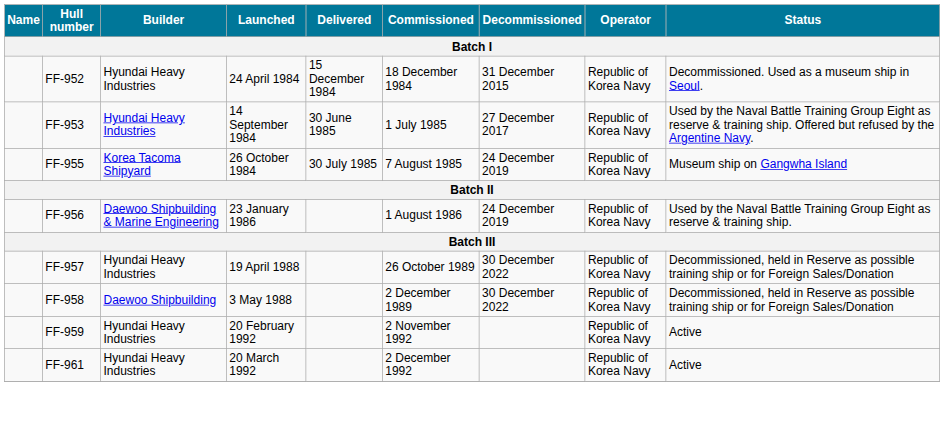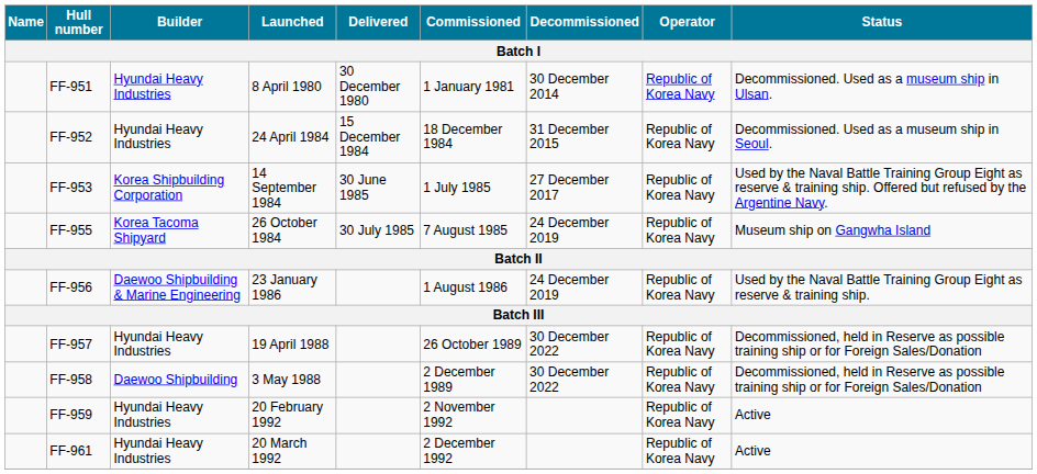+ row: FF-951 | Hyundai Heavy Industries | 8 April 1980 | 30 December 1980 | 1 January 1981 | 30 December 2014 | Republic of Korea Navy | Decommissioned. Used as a museum ship in Ulsan.
FF-953 | Builder: Hyundai Heavy Industries -> Korea Shipbuilding Corporation
